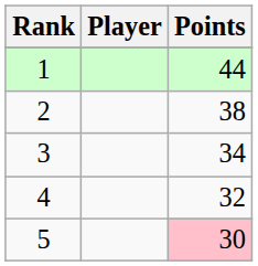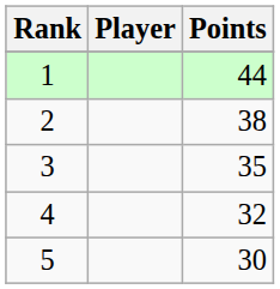3 | Points: 34 -> 35
5 | Points: pink background -> no background
